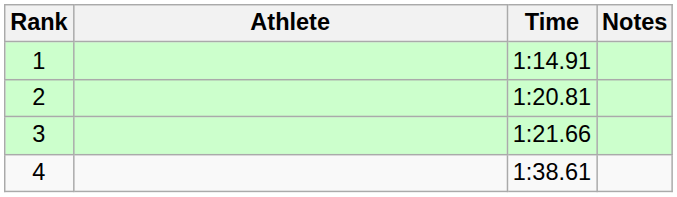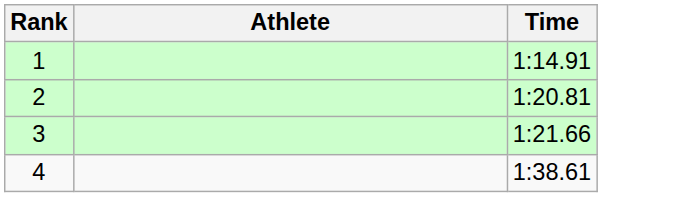- column: Notes
